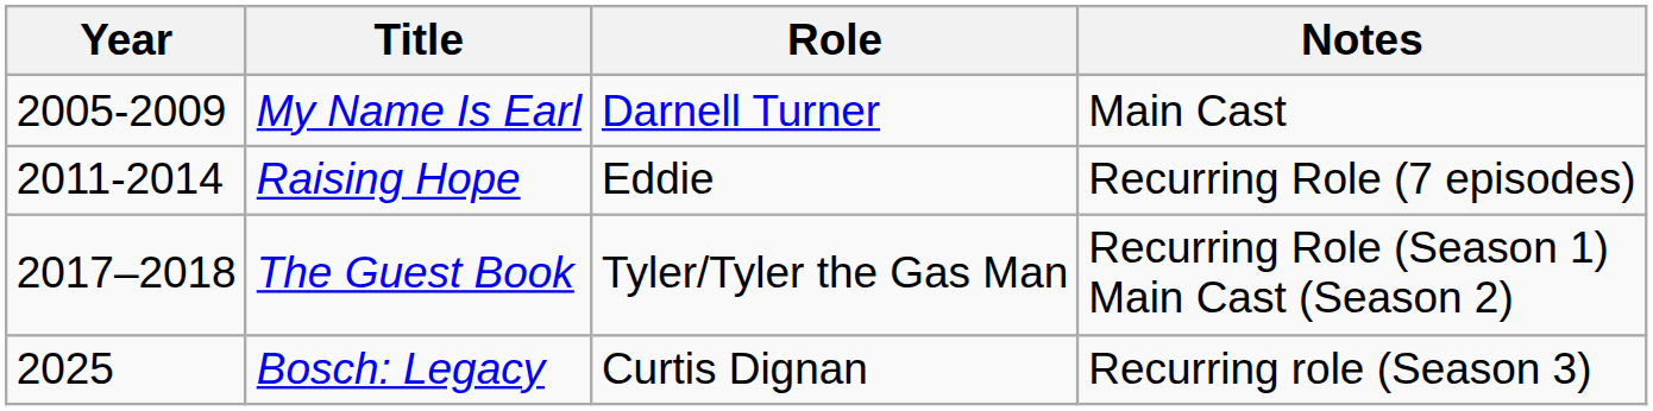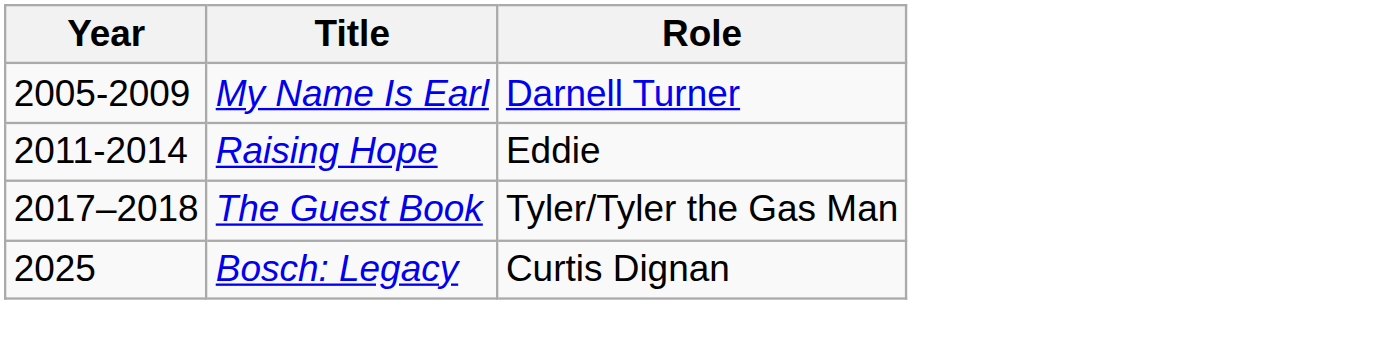- column: Notes | Main Cast | Recurring Role (7 episodes) | Recurring Role (Season 1) Main Cast (Season 2) | Recurring role (Season 3)
